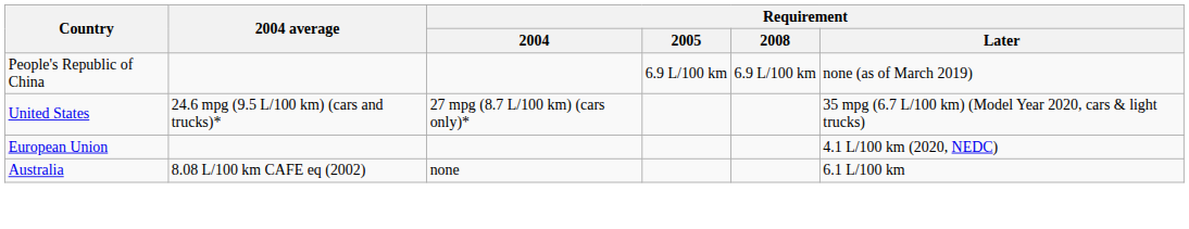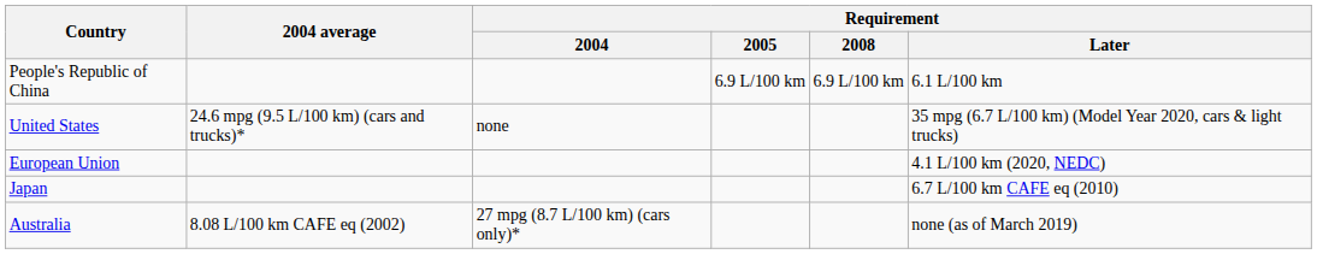People's Republic of China | Requirement / Later: none (as of March 2019) -> 6.1 L/100 km
United States | Requirement / 2004: 27 mpg (8.7 L/100 km) (cars only)* -> none
+ row: Japan | 6.7 L/100 km CAFE eq (2010)
Australia | Requirement / 2004: none -> 27 mpg (8.7 L/100 km) (cars only)*
Australia | Requirement / Later: 6.1 L/100 km -> none (as of March 2019)
